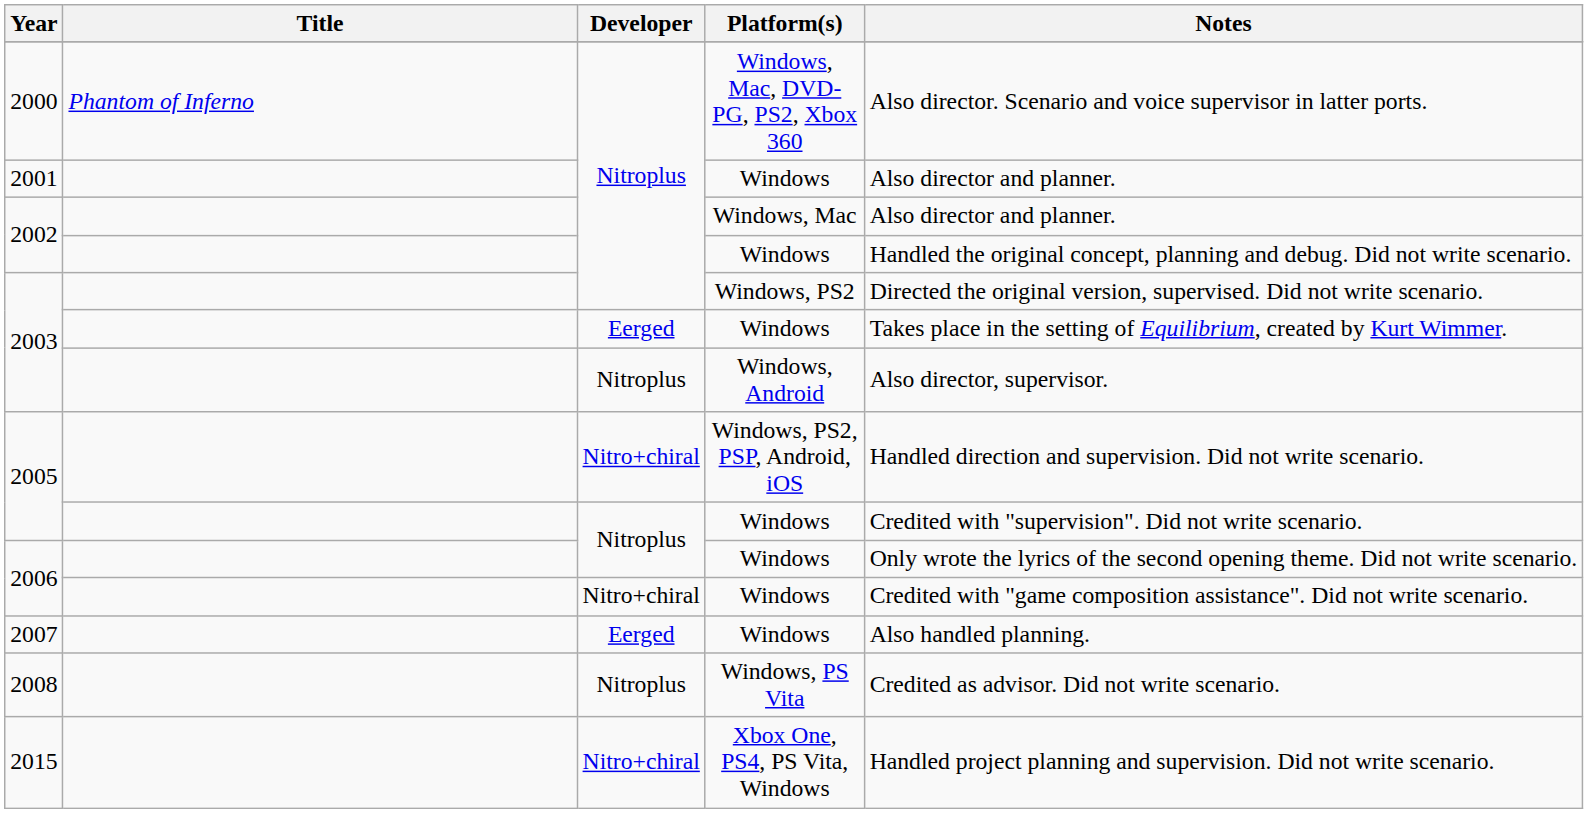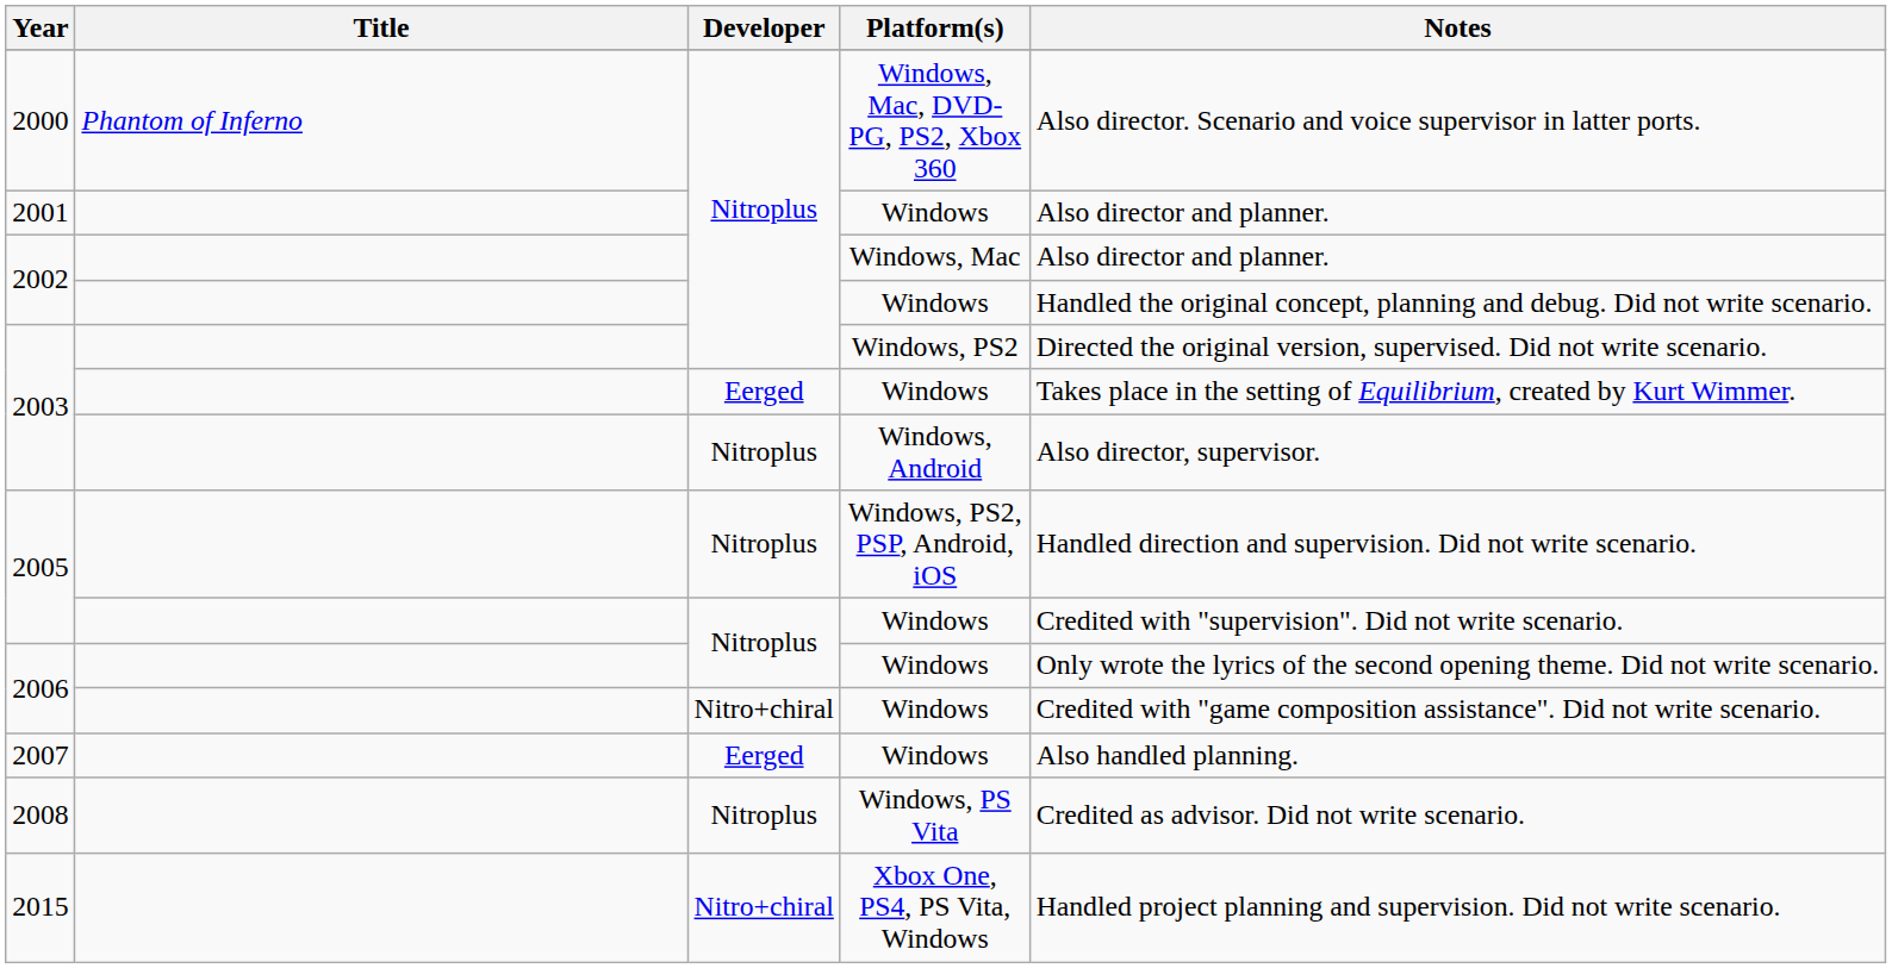2005 / Windows, PS2, PSP, Android, iOS | Developer: Nitro+chiral -> Nitroplus
